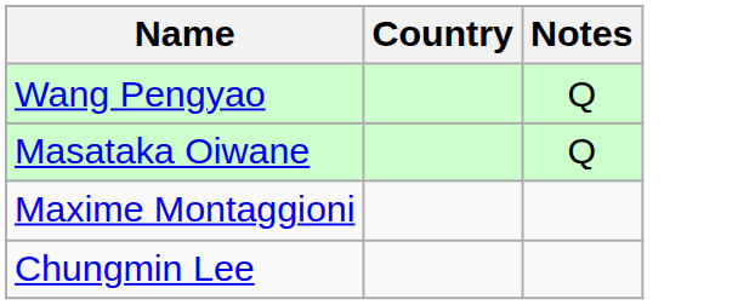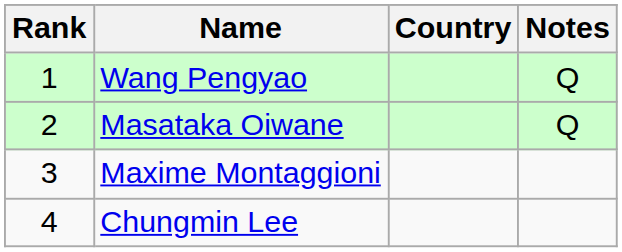+ column: Rank | 1 | 2 | 3 | 4
